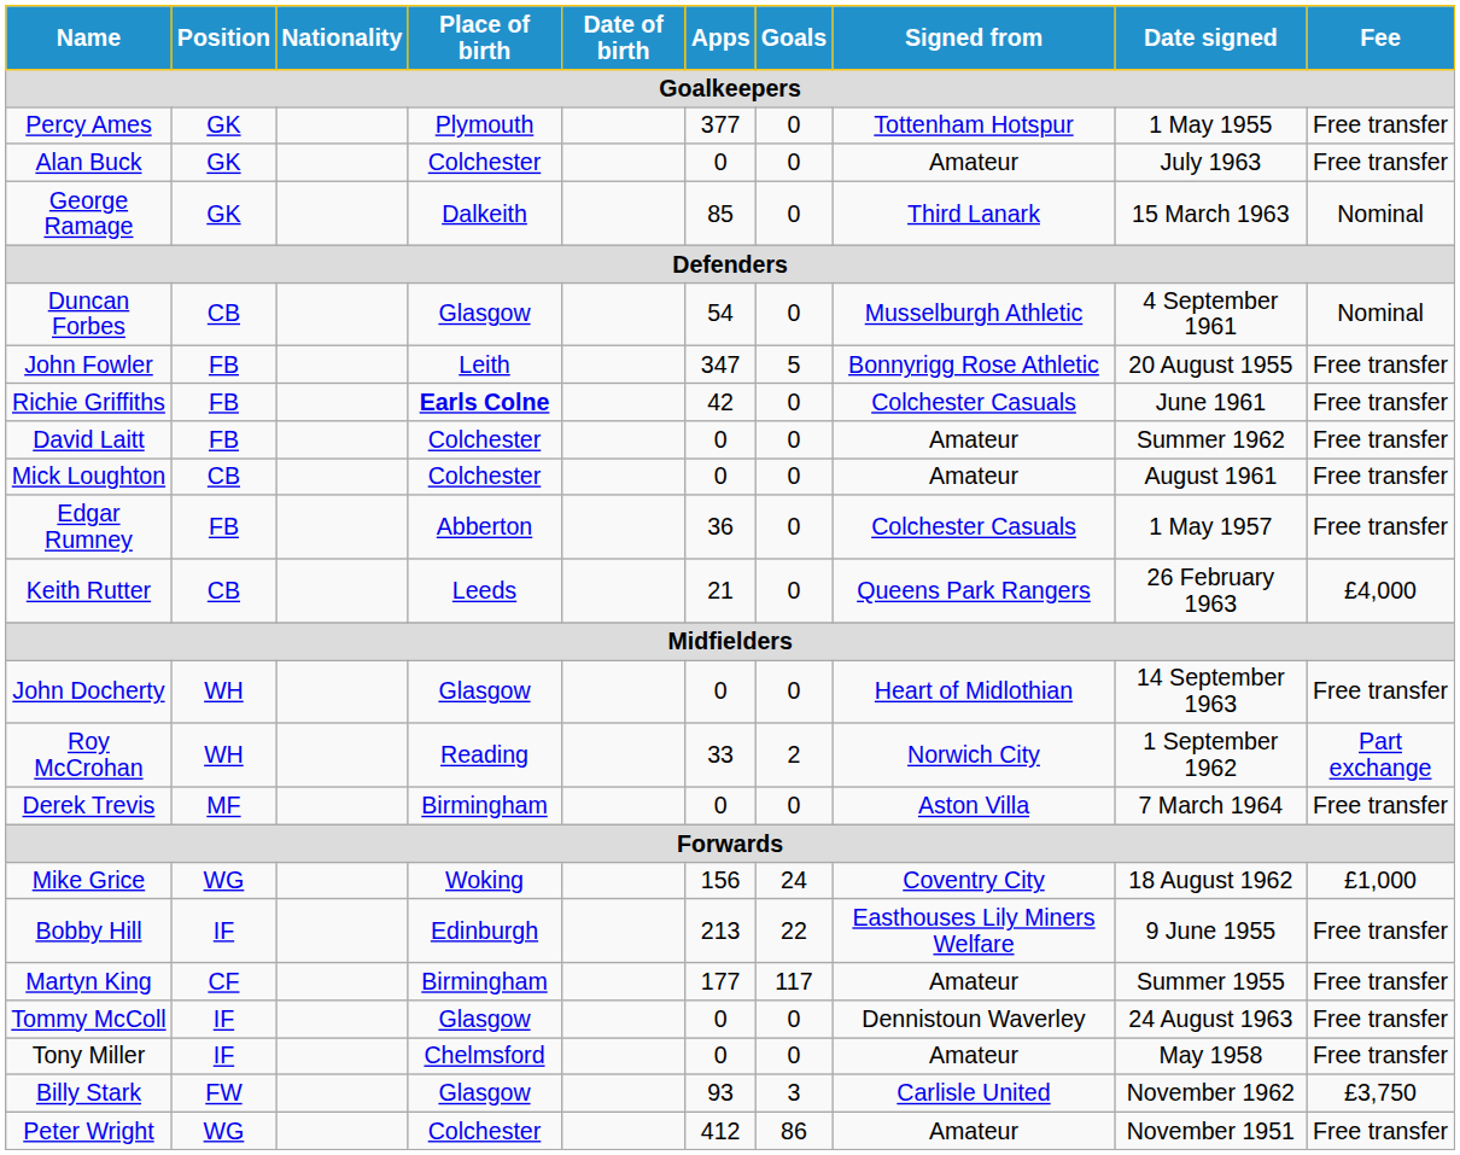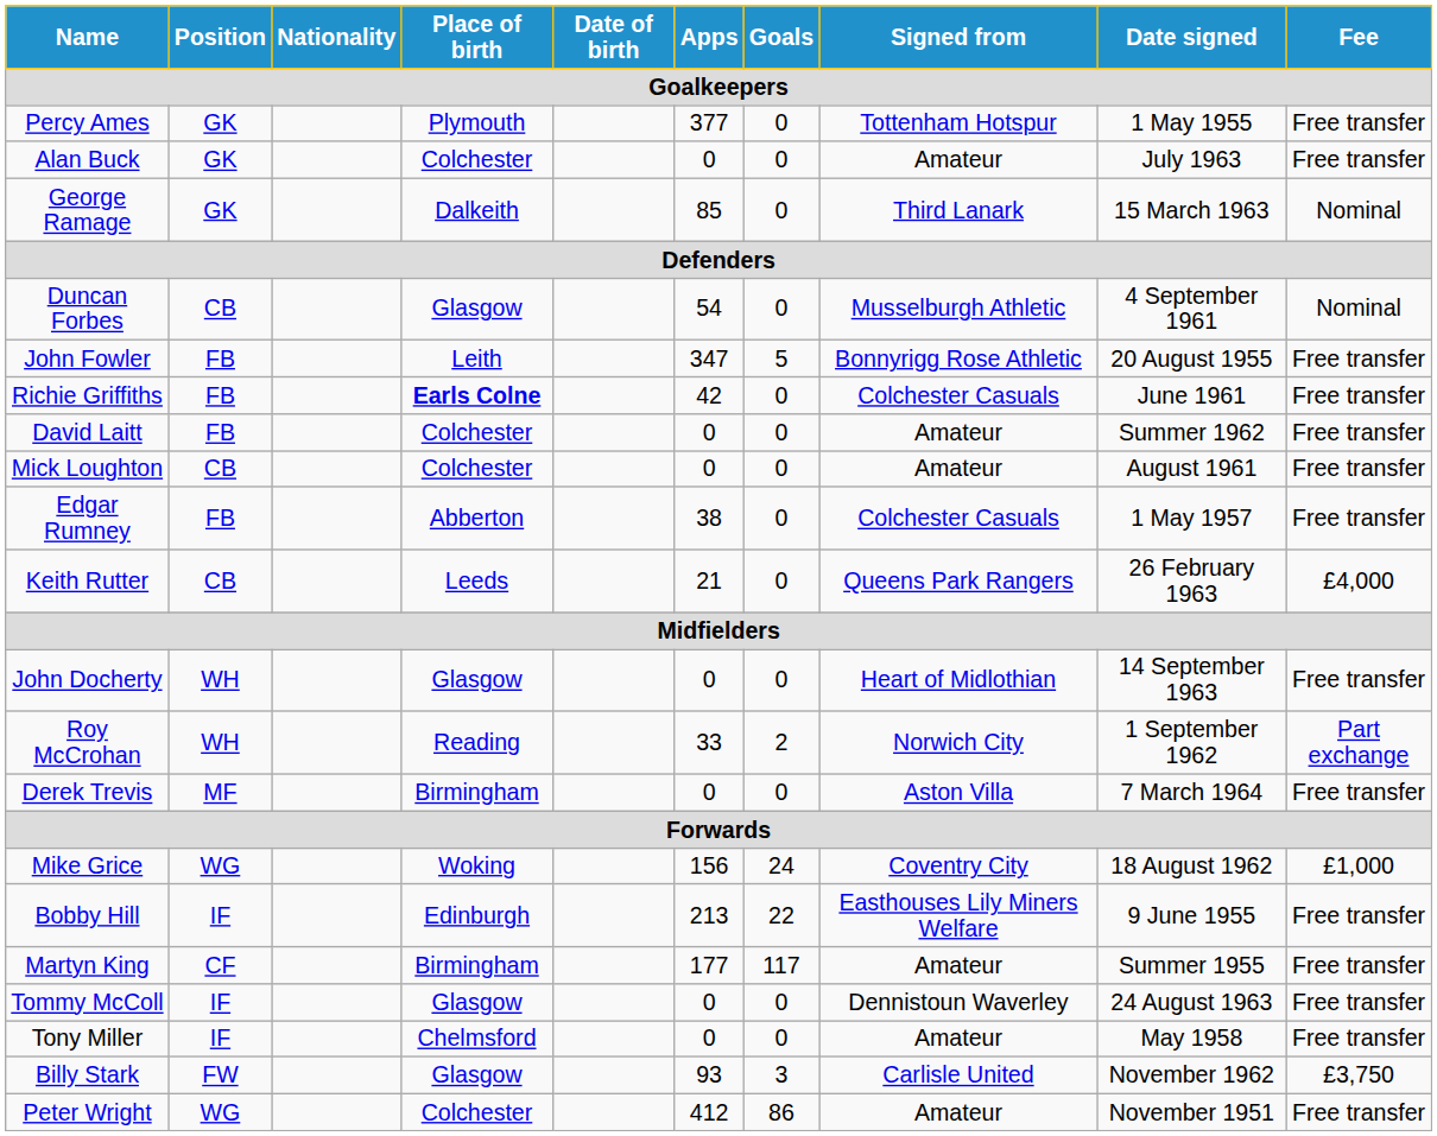Edgar Rumney | Apps: 36 -> 38
